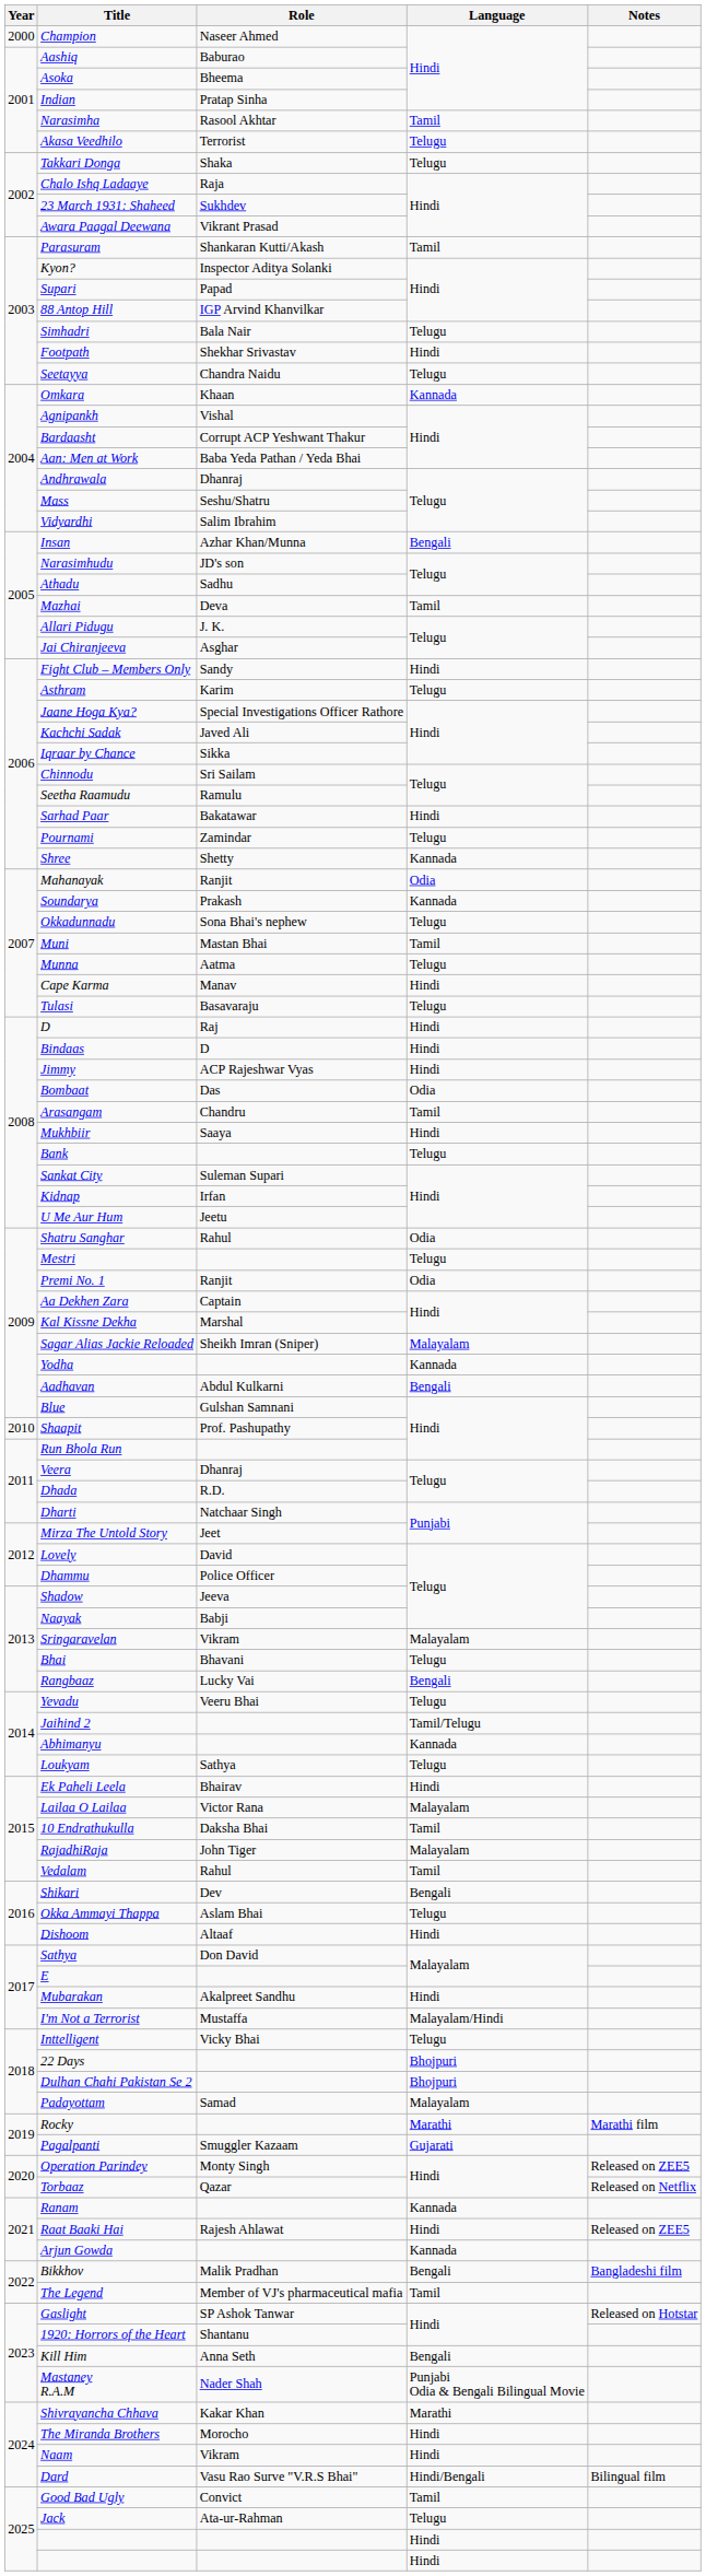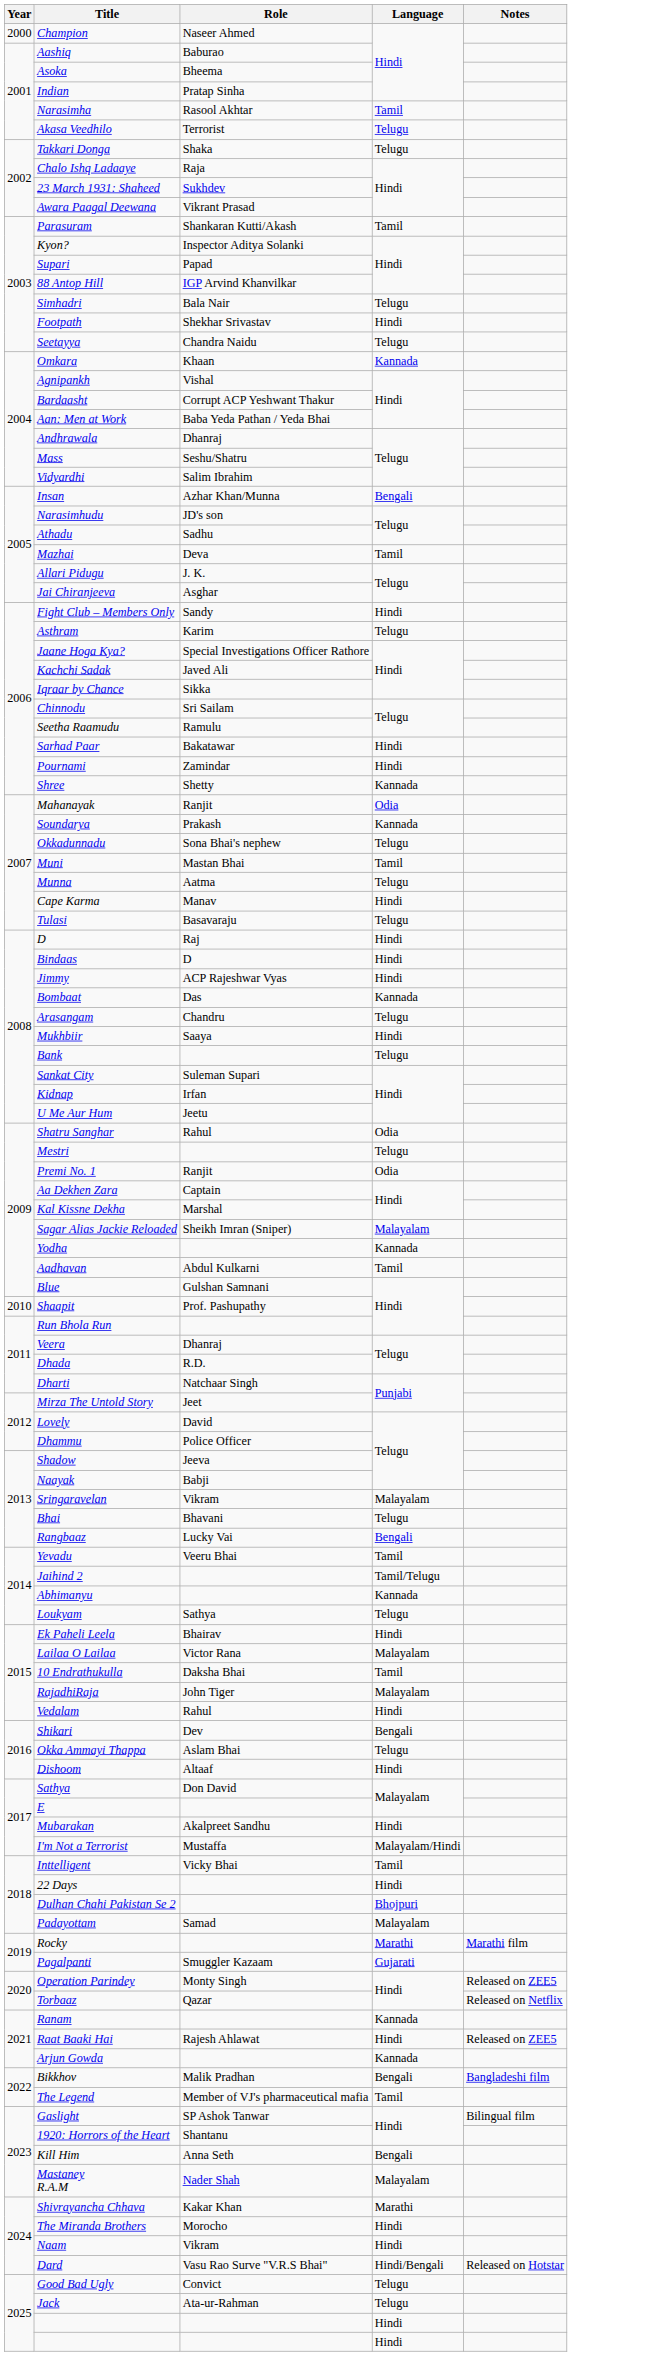Pournami | Language: Telugu -> Hindi
Bombaat | Language: Odia -> Kannada
Arasangam | Language: Tamil -> Telugu
Aadhavan | Language: Bengali -> Tamil
Yevadu | Language: Telugu -> Tamil
Vedalam | Language: Tamil -> Hindi
Inttelligent | Language: Telugu -> Tamil
22 Days | Language: Bhojpuri -> Hindi
Gaslight | Notes: Released on Hotstar -> Bilingual film
Mastaney R.A.M | Language: Punjabi Odia & Bengali Bilingual Movie -> Malayalam
Dard | Notes: Bilingual film -> Released on Hotstar
Good Bad Ugly | Language: Tamil -> Telugu
